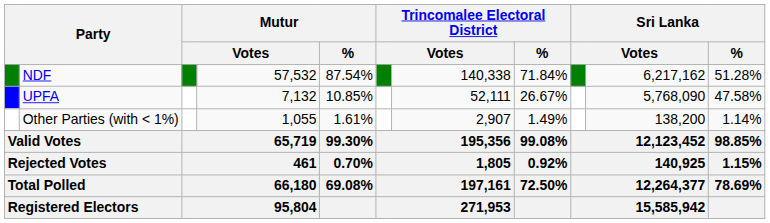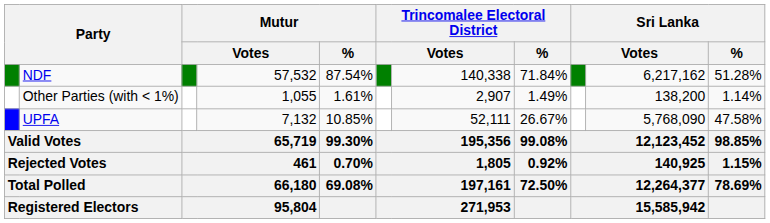rows swapped: UPFA <-> Other Parties (with < 1%)
